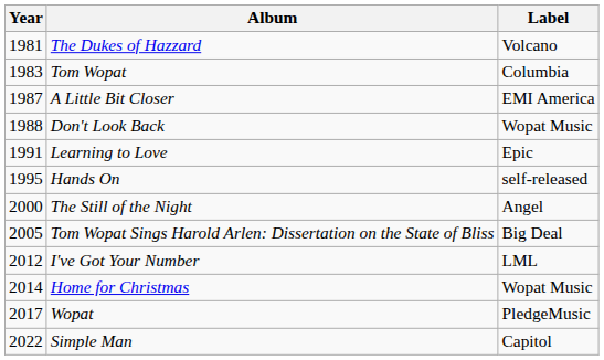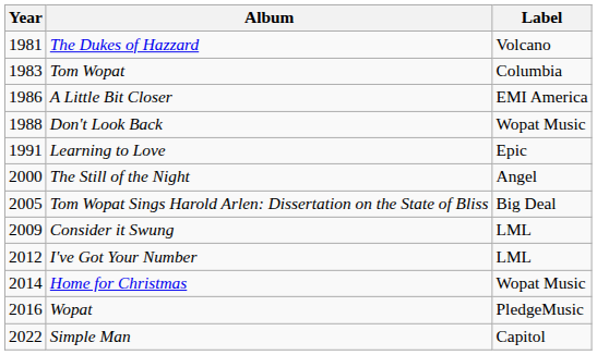A Little Bit Closer | Year: 1987 -> 1986
- row: 1995 | Hands On | self-released
+ row: 2009 | Consider it Swung | LML
Wopat | Year: 2017 -> 2016
